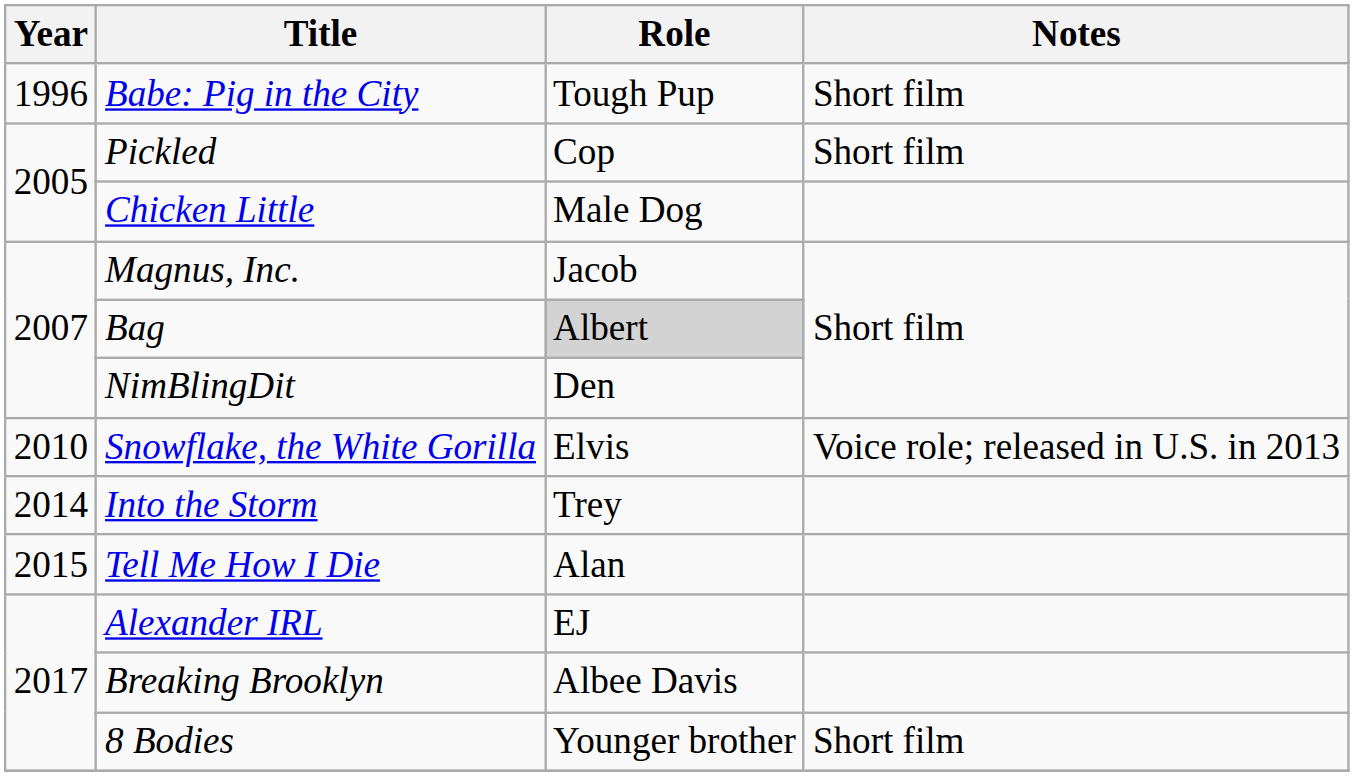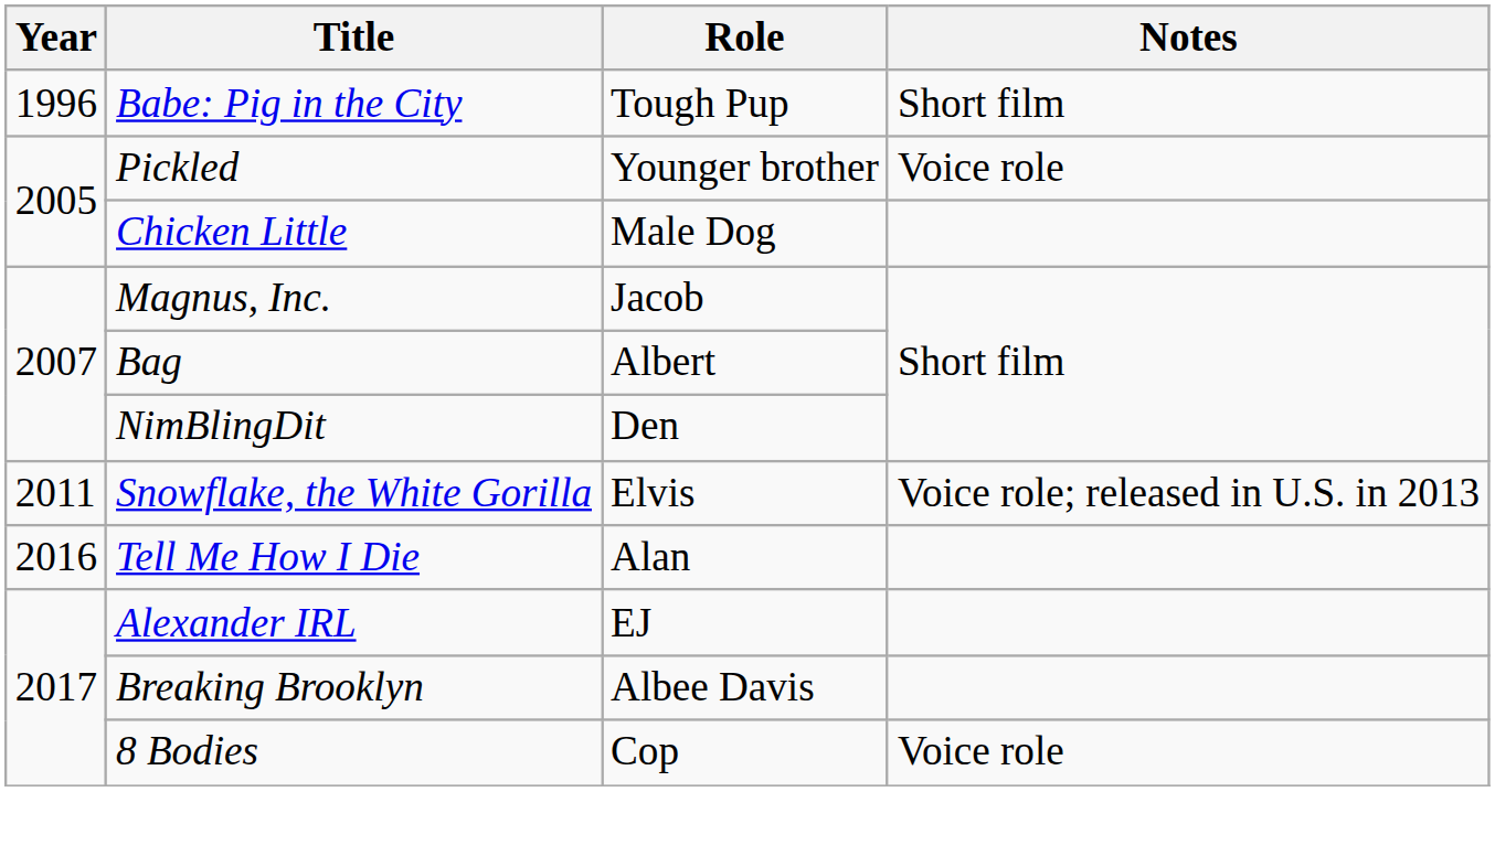Pickled | Role: Cop -> Younger brother
Pickled | Notes: Short film -> Voice role
Bag | Role: lightgrey background -> no background
Snowflake, the White Gorilla | Year: 2010 -> 2011
- row: 2014 | Into the Storm | Trey
Tell Me How I Die | Year: 2015 -> 2016
8 Bodies | Role: Younger brother -> Cop
8 Bodies | Notes: Short film -> Voice role
